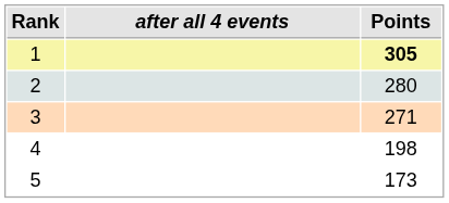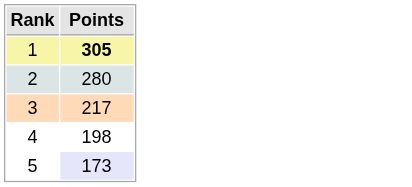- column: after all 4 events
3 | Points: 271 -> 217
5 | Points: no background -> lavender background
